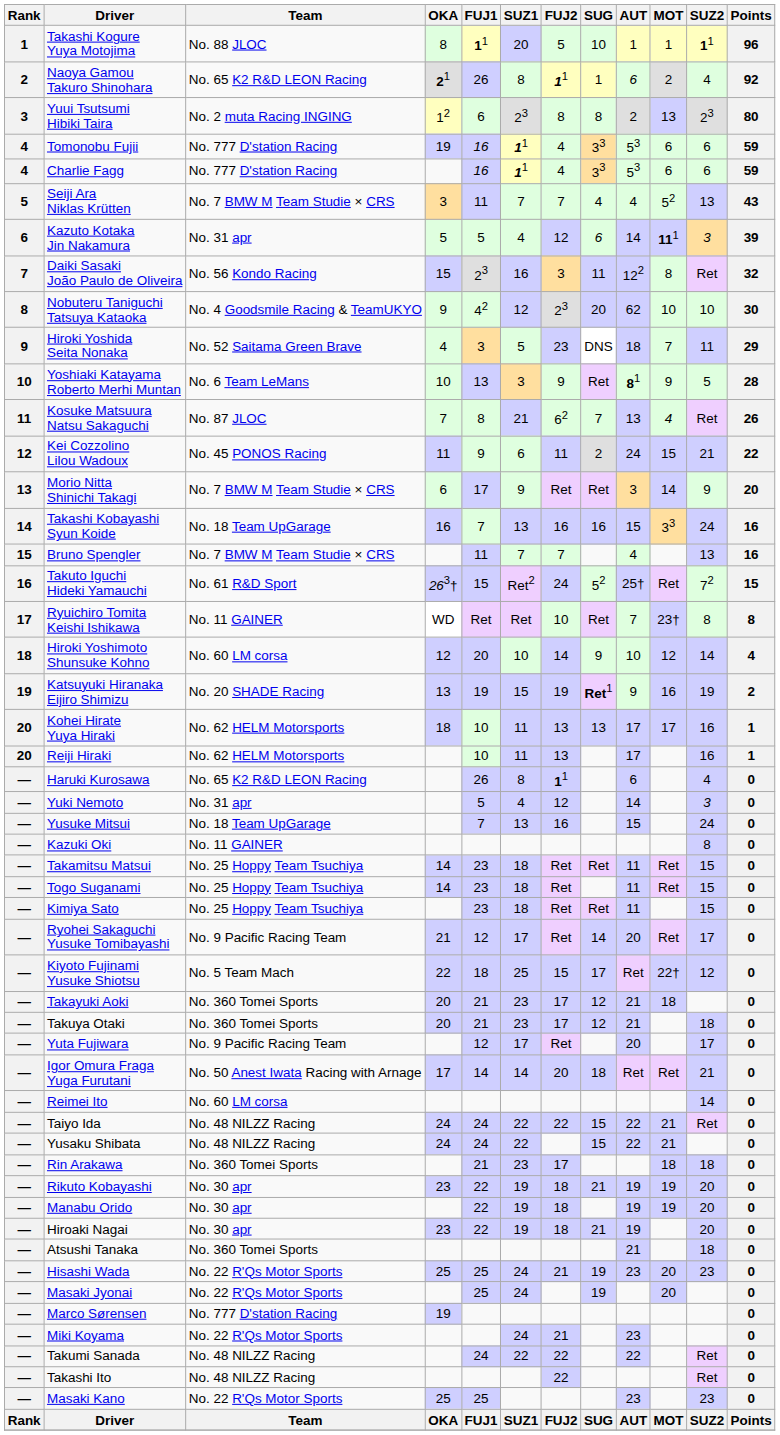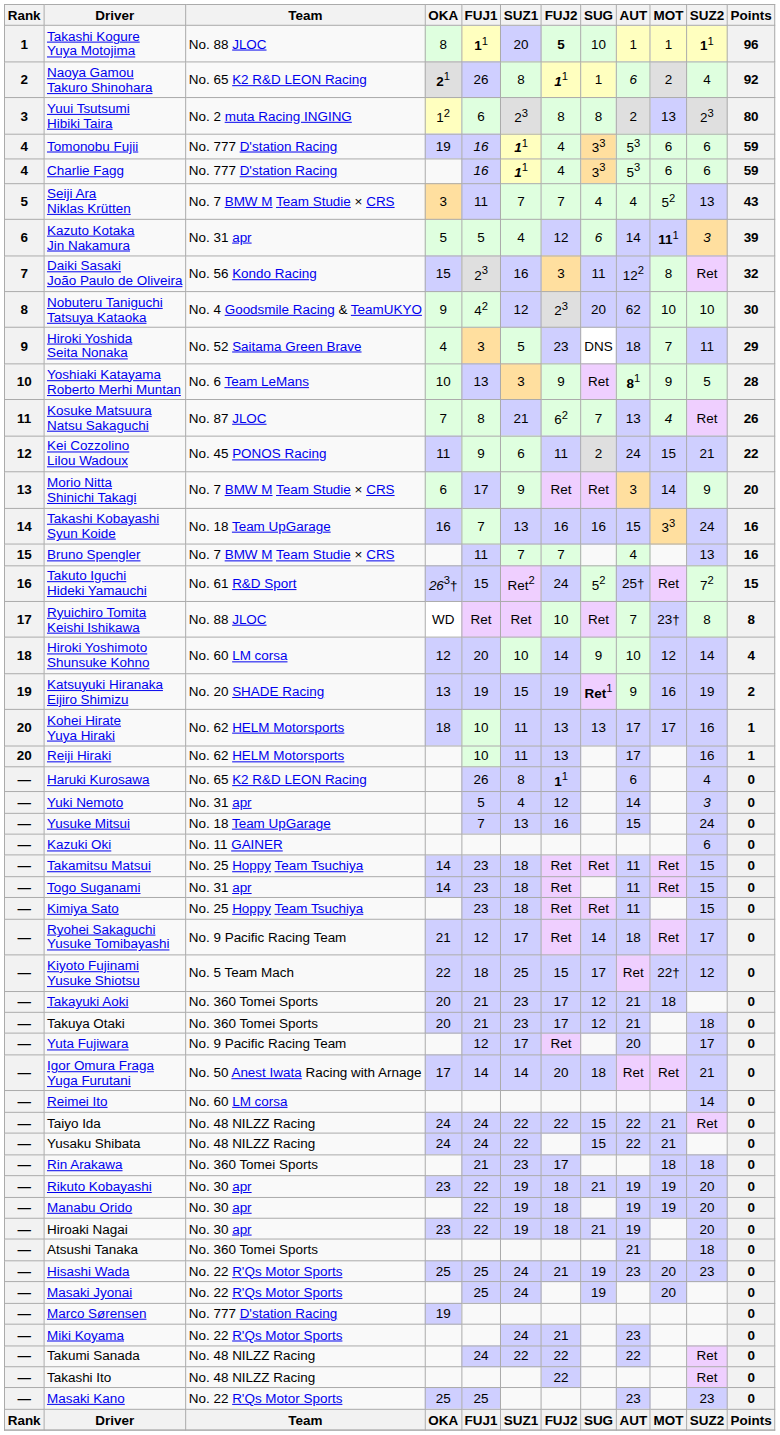Takashi Kogure Yuya Motojima | FUJ2: normal -> bold
Ryuichiro Tomita Keishi Ishikawa | Team: No. 11 GAINER -> No. 88 JLOC
Kazuki Oki | SUZ2: 8 -> 6
Togo Suganami | Team: No. 25 Hoppy Team Tsuchiya -> No. 31 apr
Ryohei Sakaguchi Yusuke Tomibayashi | AUT: 20 -> 18
